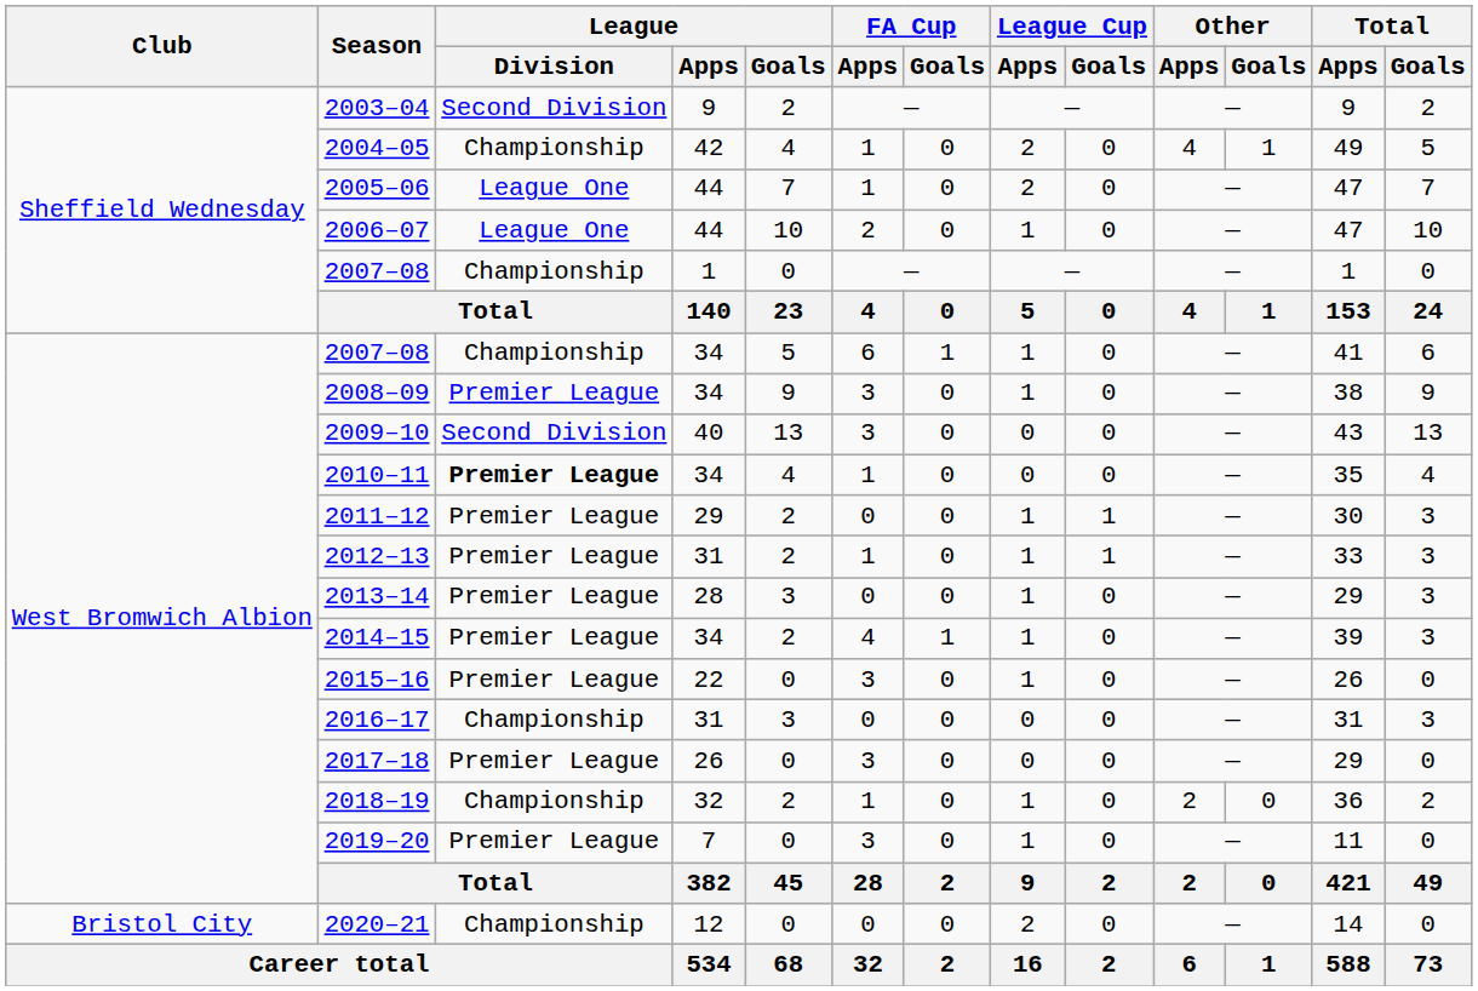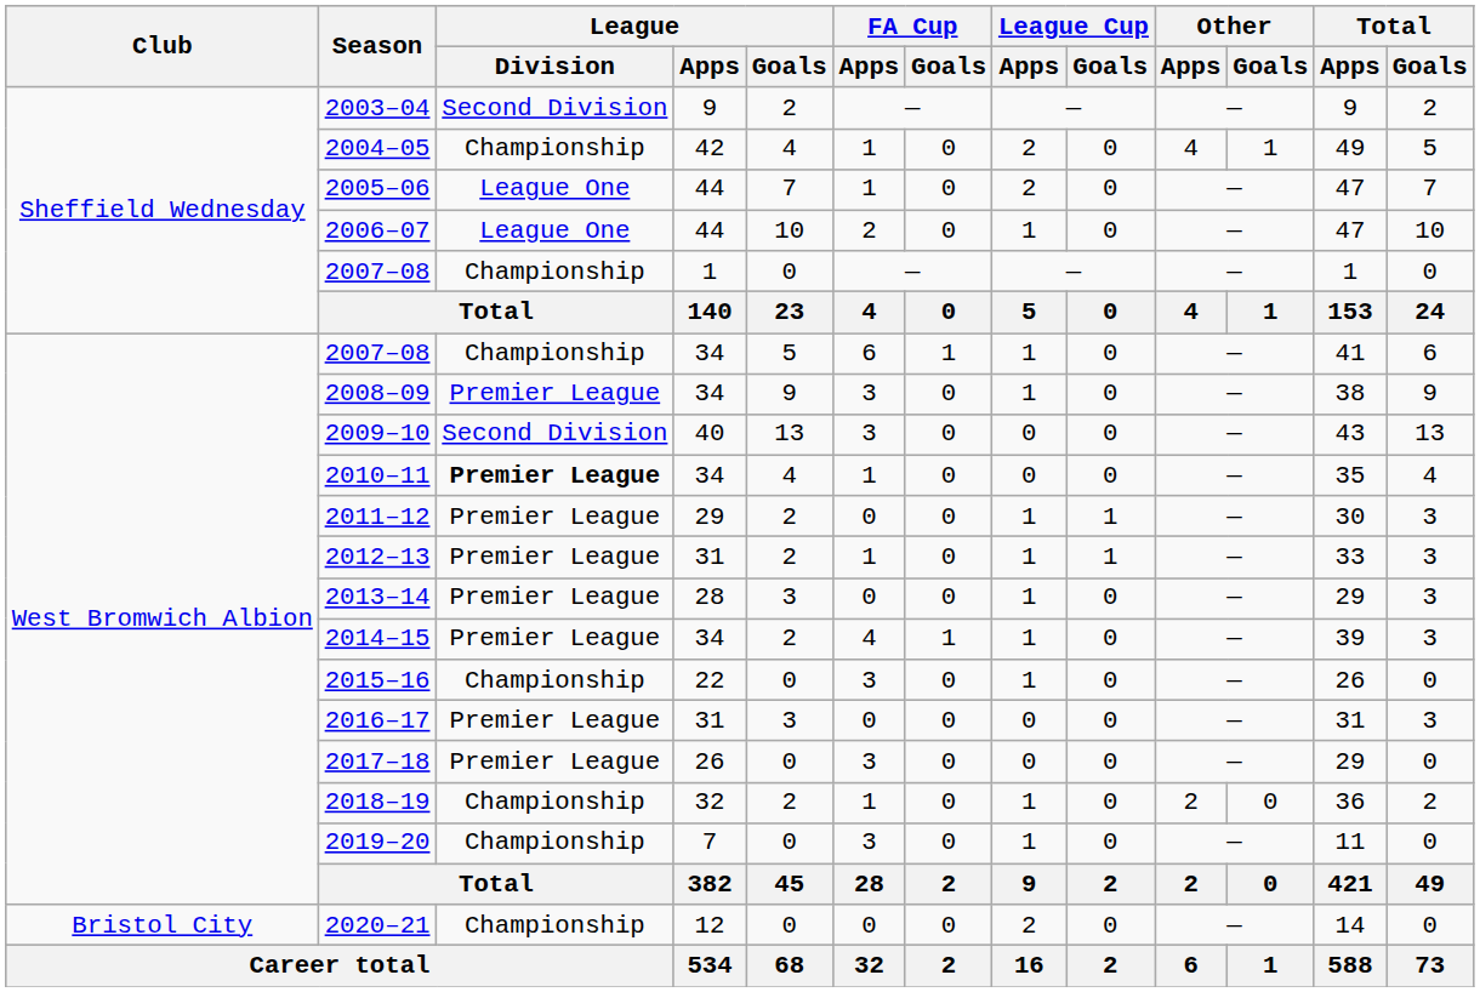2015–16 | League / Division: Premier League -> Championship
2016–17 | League / Division: Championship -> Premier League
2019–20 | League / Division: Premier League -> Championship
